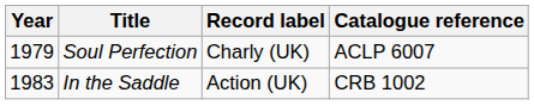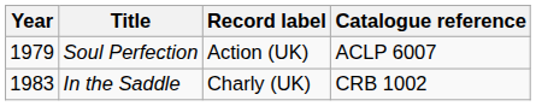Soul Perfection | Record label: Charly (UK) -> Action (UK)
In the Saddle | Record label: Action (UK) -> Charly (UK)
